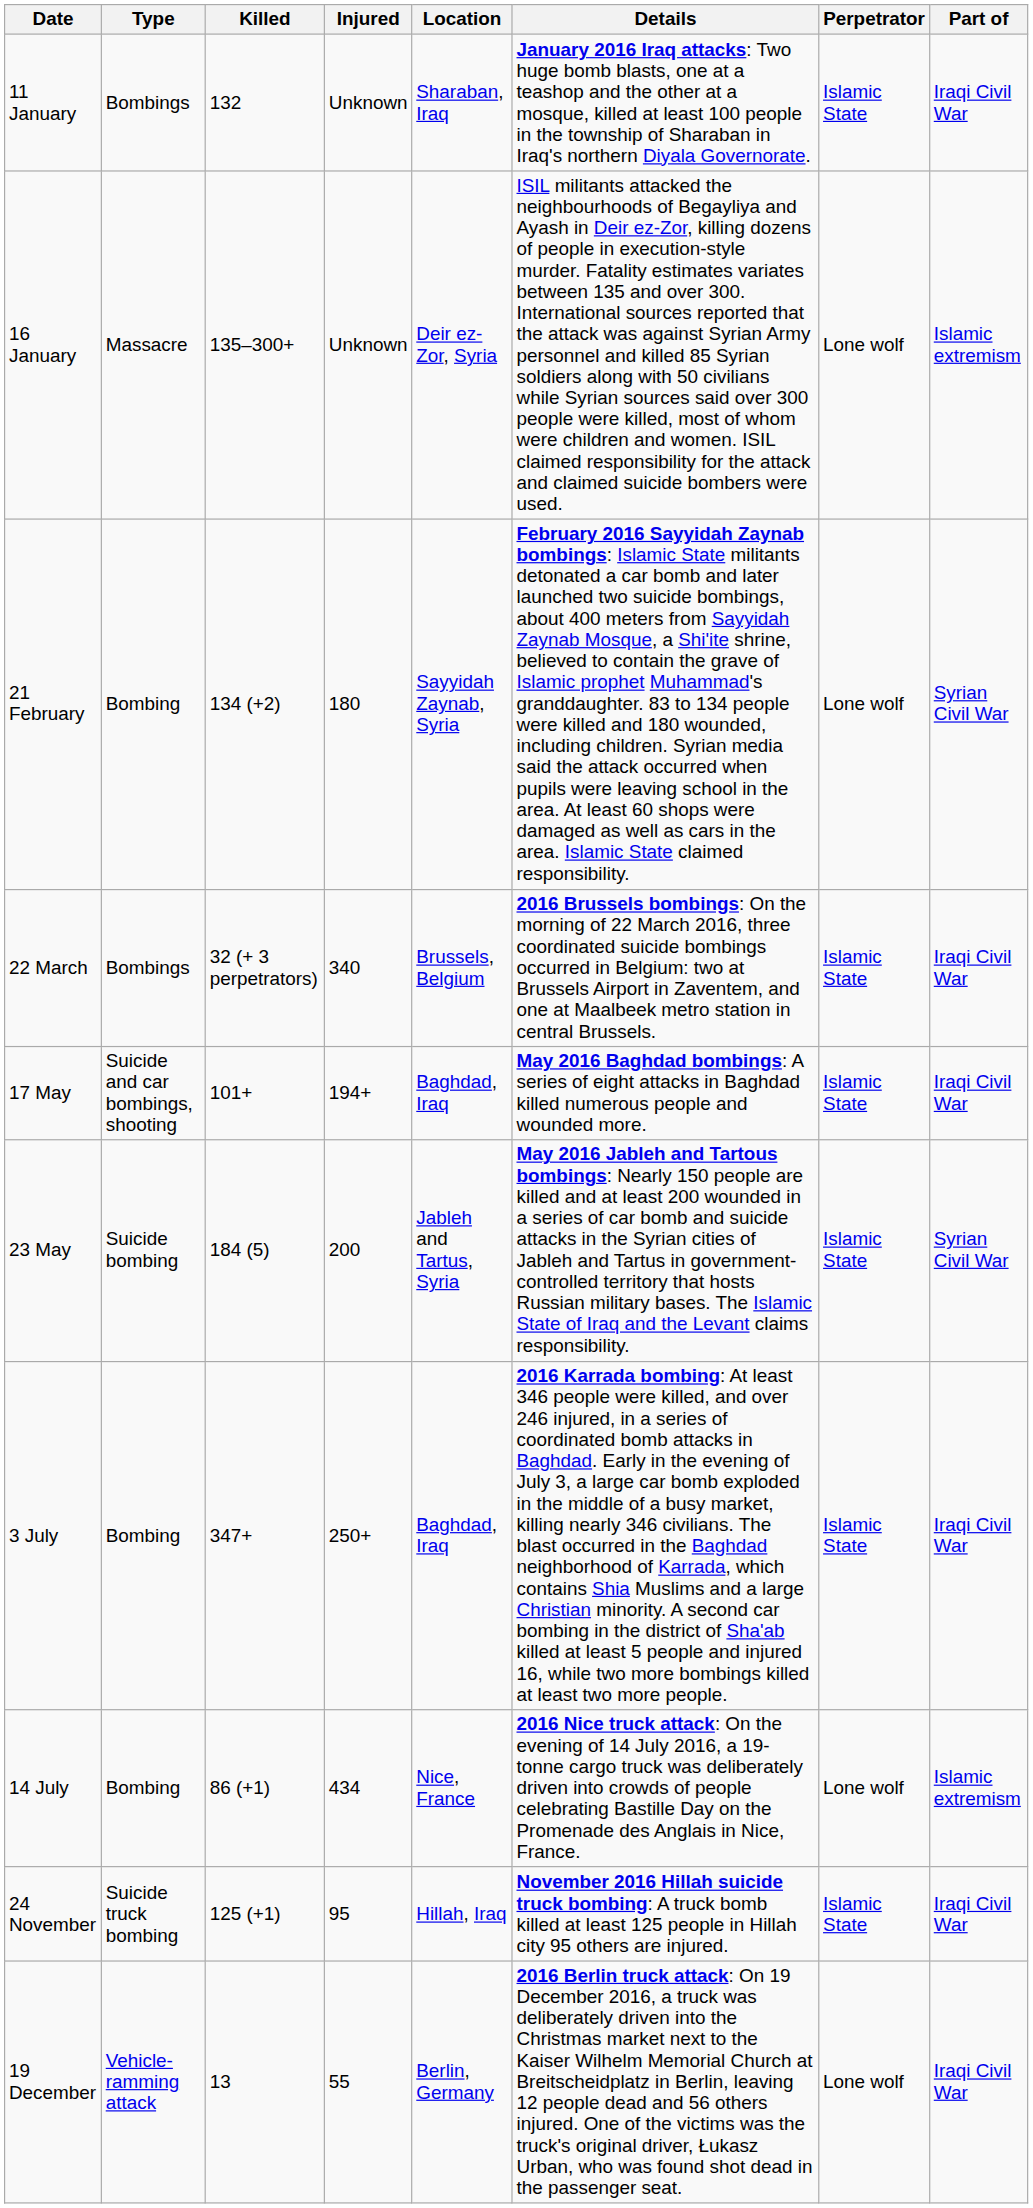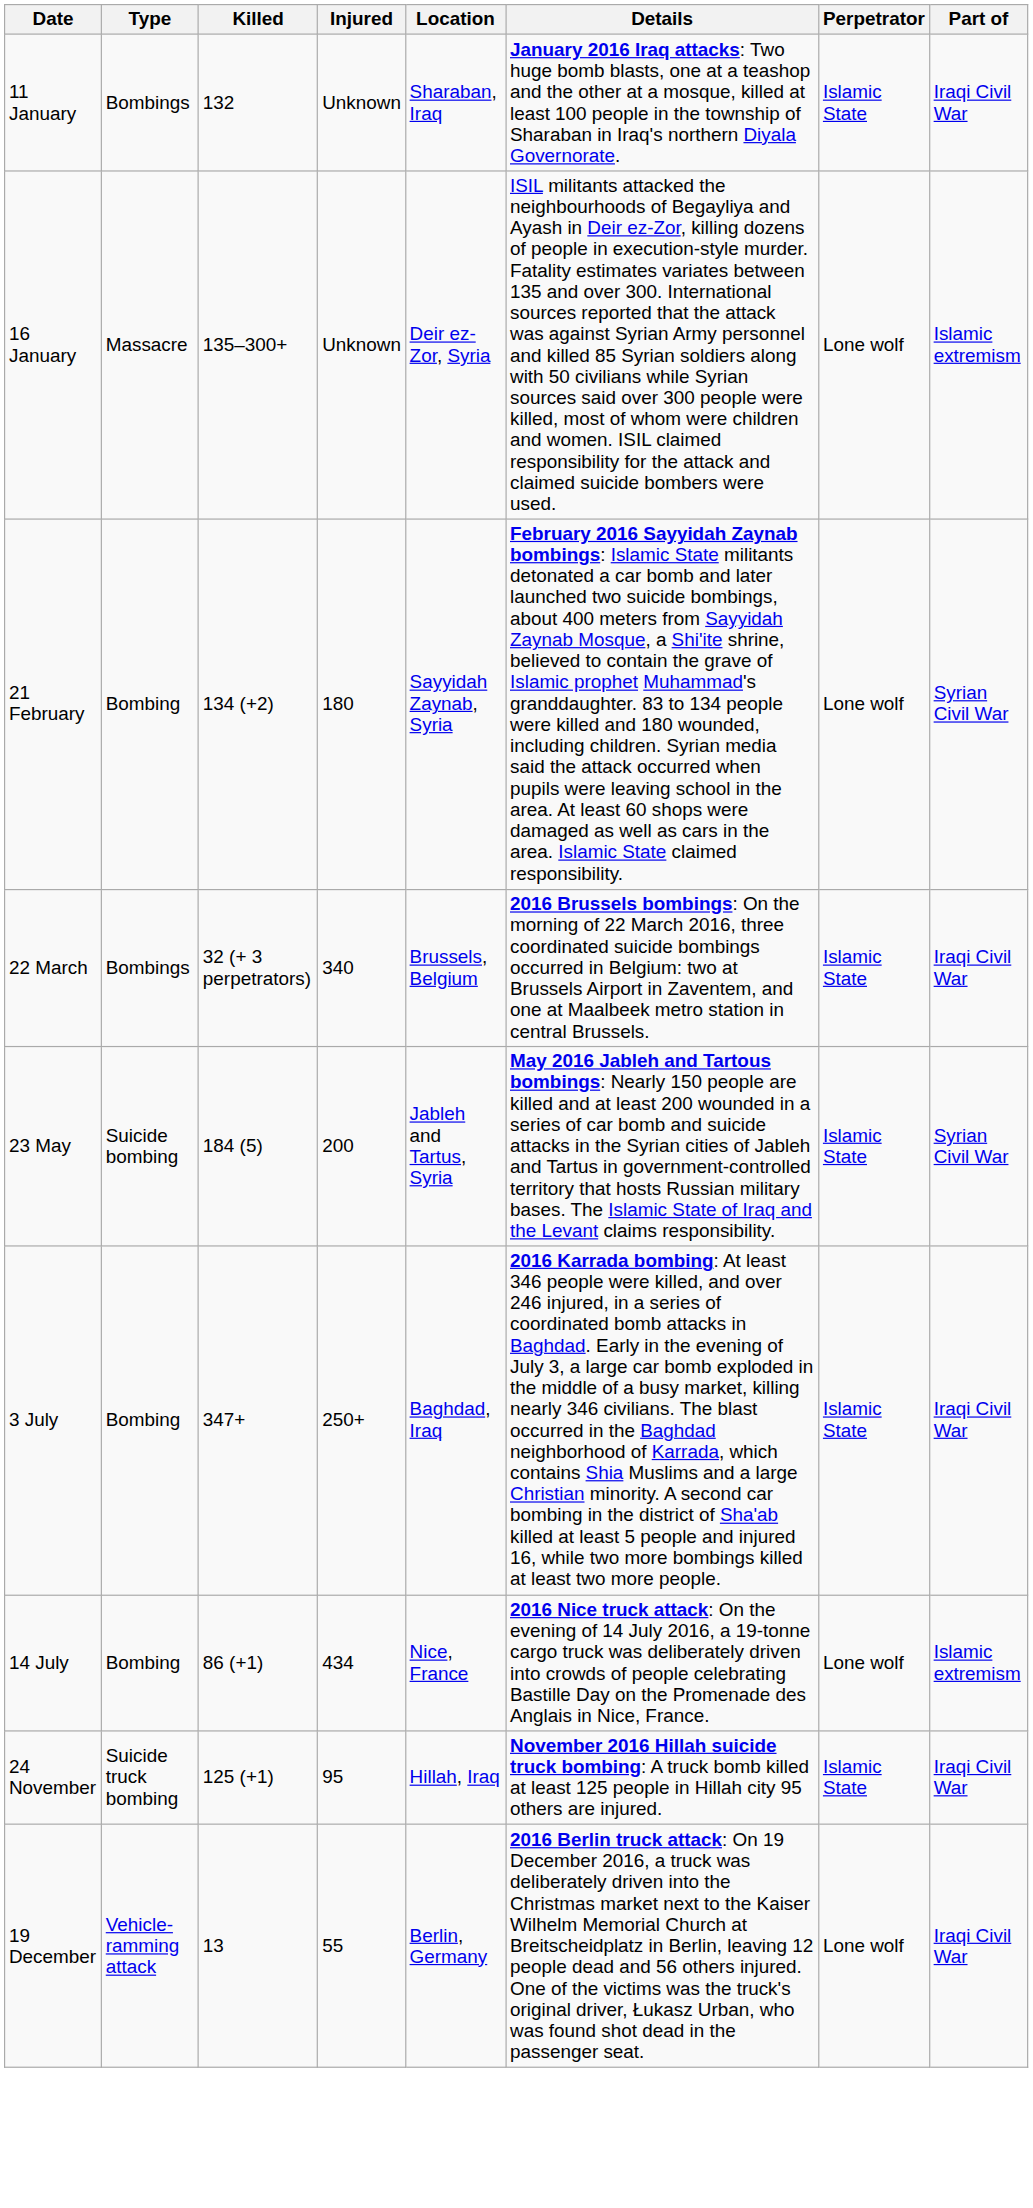- row: 17 May | Suicide and car bombings, shooting | 101+ | 194+ | Baghdad, Iraq | May 2016 Baghdad bombings: A series of eight attacks in Baghdad killed numerous people and wounded more. | Islamic State | Iraqi Civil War
